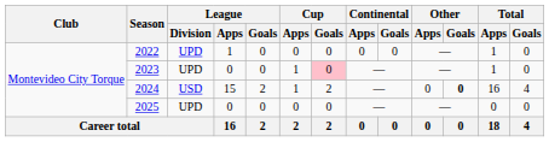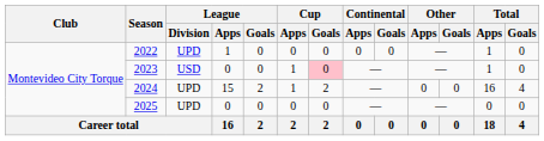2023 | League / Division: UPD -> USD
2024 | League / Division: USD -> UPD
2024 | Other / Goals: bold -> normal
